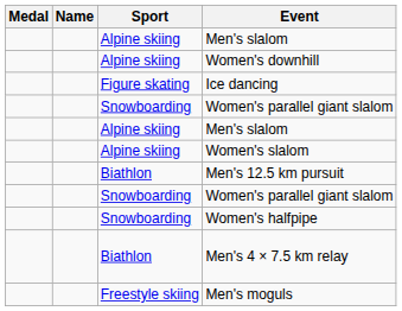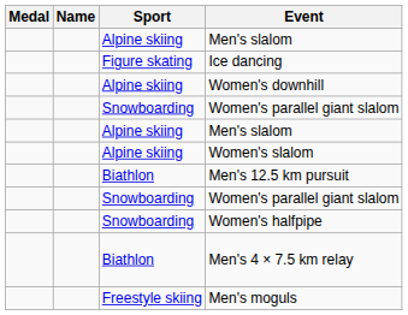rows swapped: Women's downhill <-> Ice dancing
